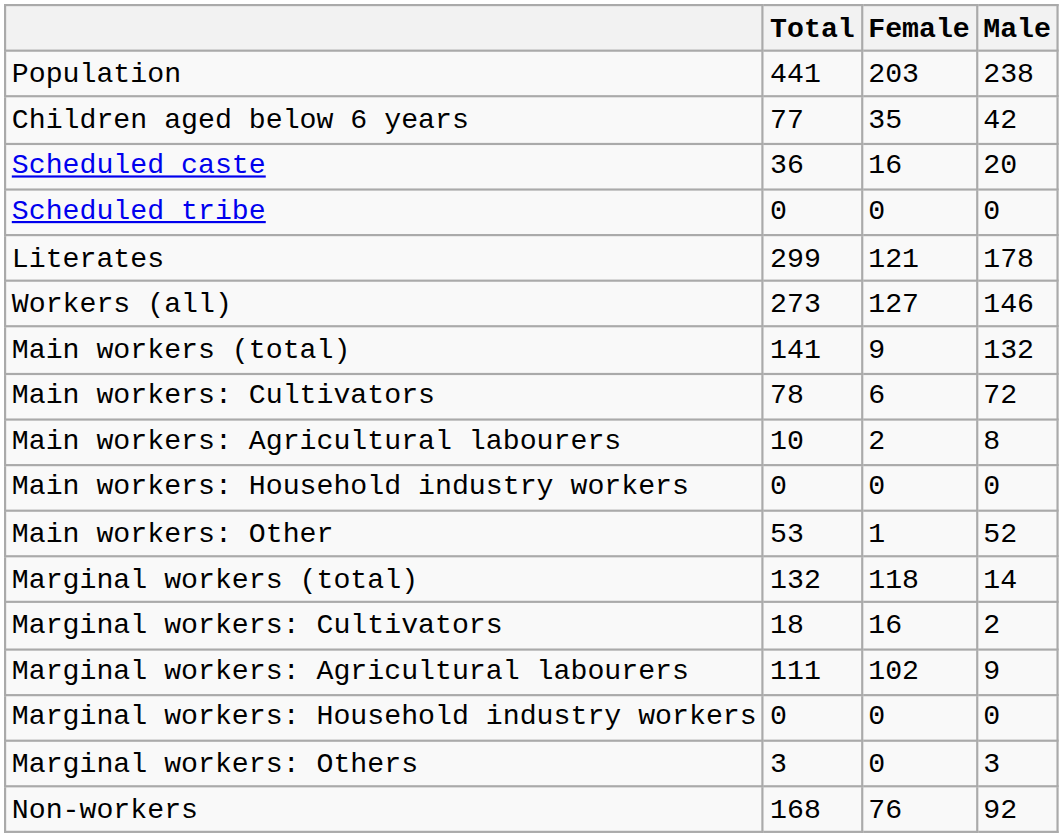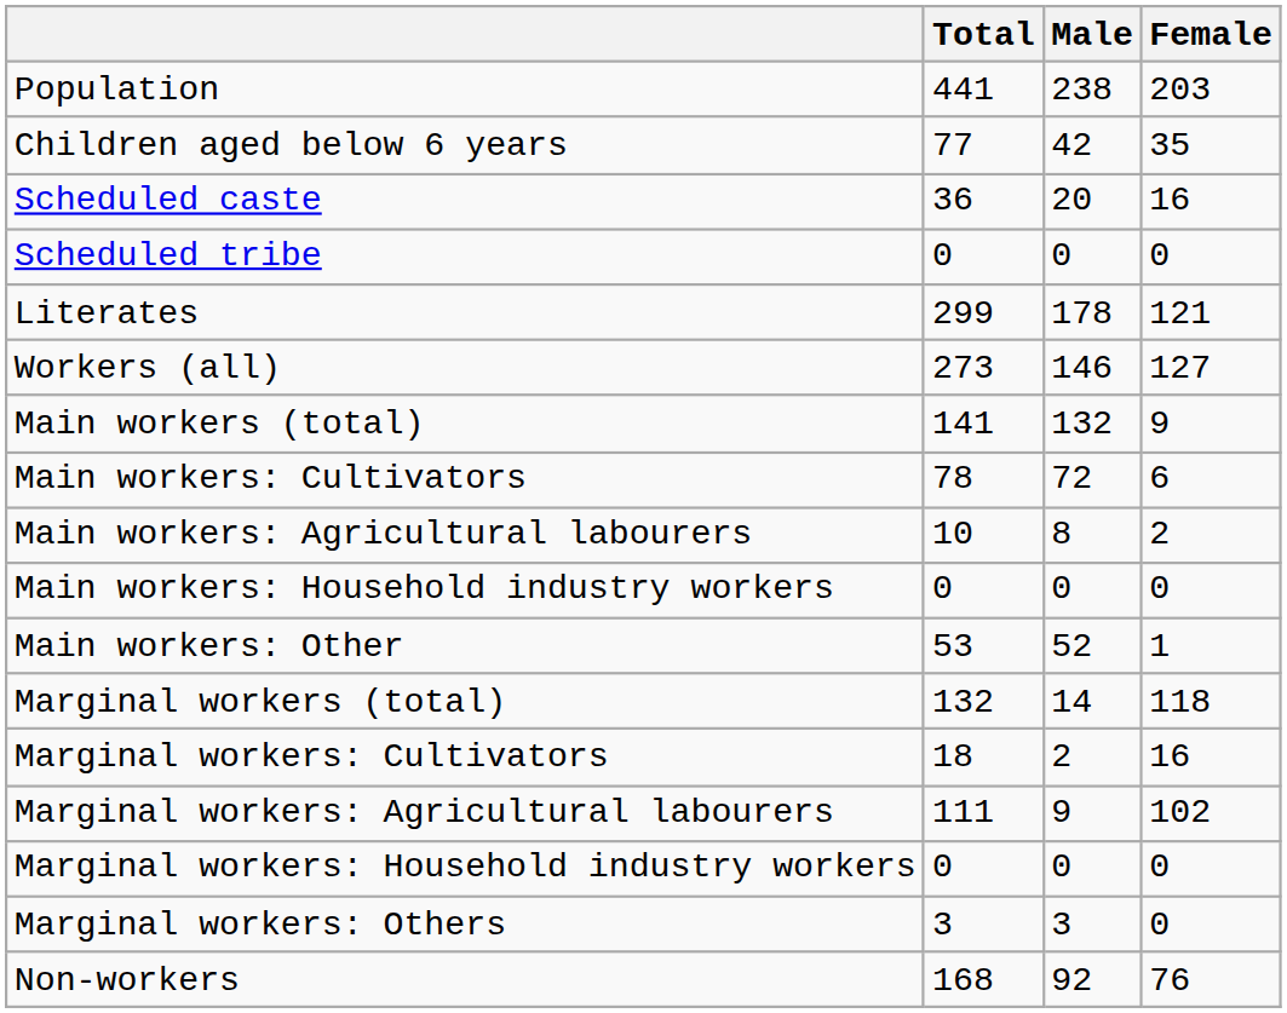columns swapped: Male <-> Female
